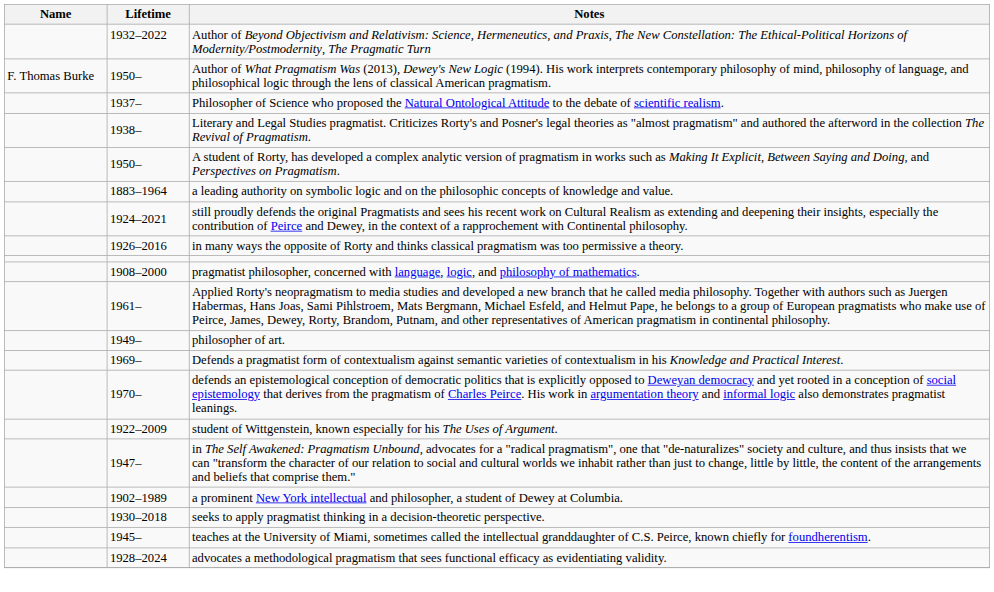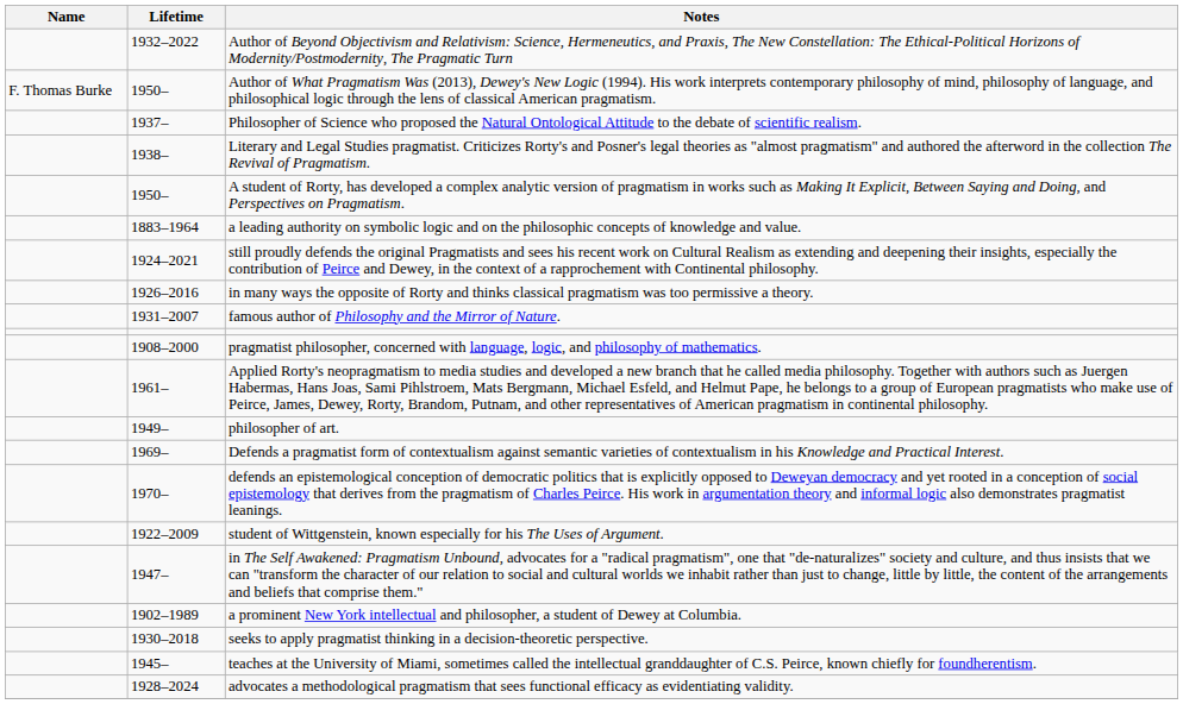+ row: 1931–2007 | famous author of Philosophy and the Mirror of Nature.
